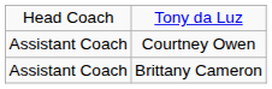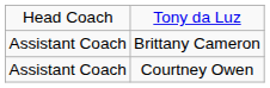rows swapped: Courtney Owen <-> Brittany Cameron
